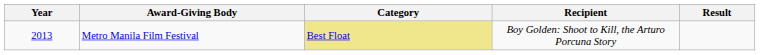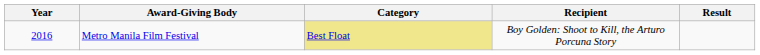Metro Manila Film Festival | Year: 2013 -> 2016
